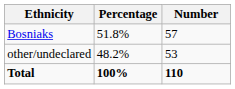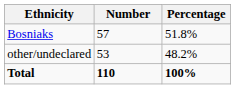columns swapped: Number <-> Percentage
